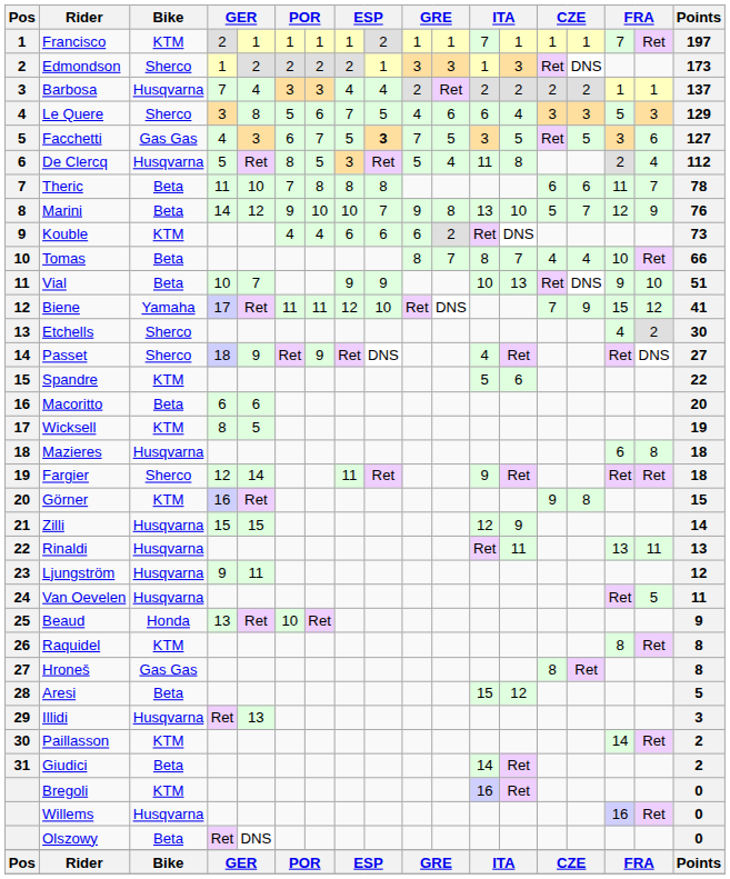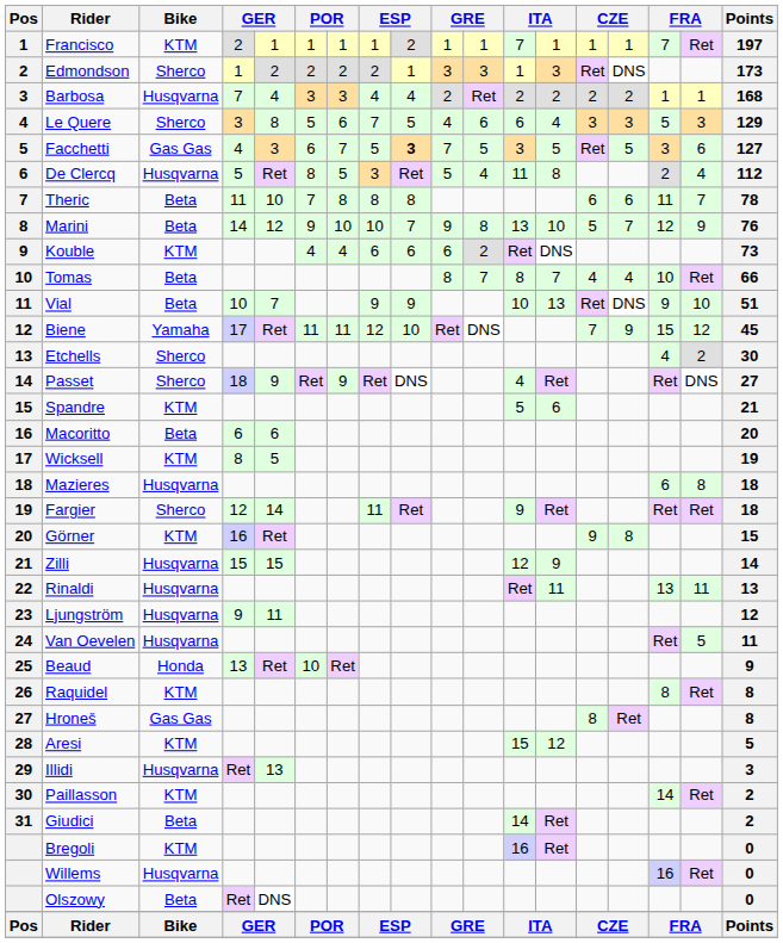Barbosa | Points: 137 -> 168
Biene | Points: 41 -> 45
Spandre | Points: 22 -> 21
Aresi | Bike: Beta -> KTM
